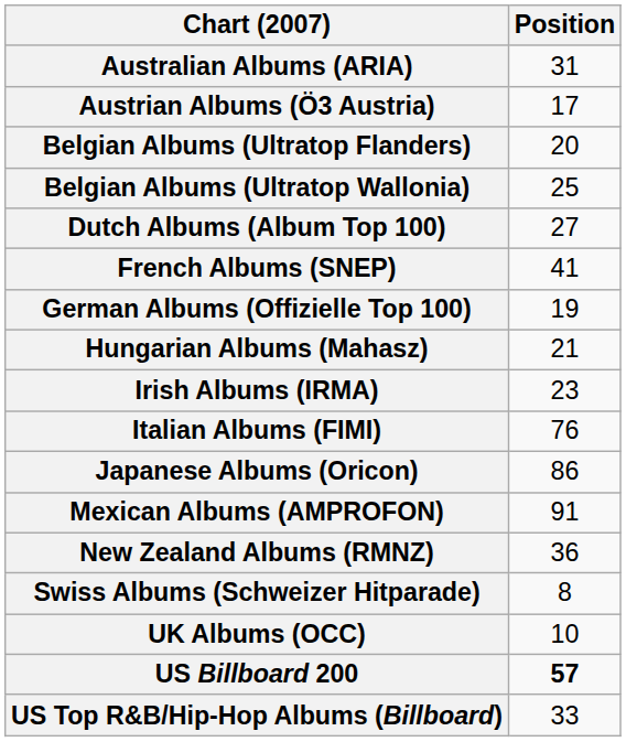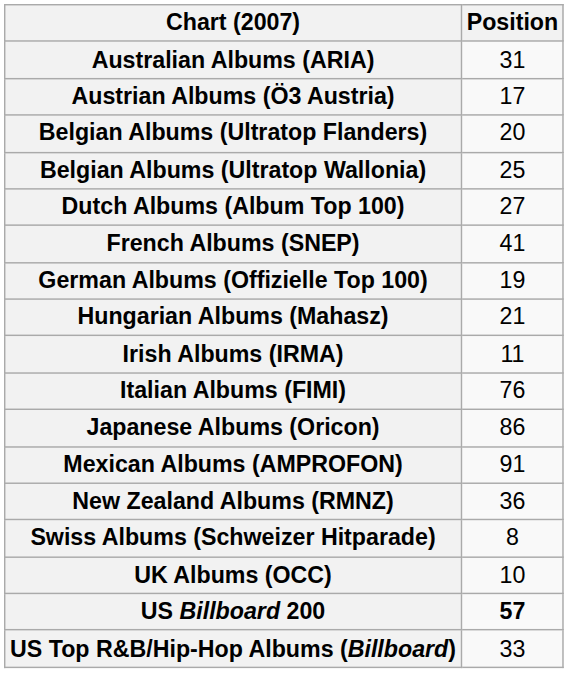Irish Albums (IRMA) | Position: 23 -> 11
